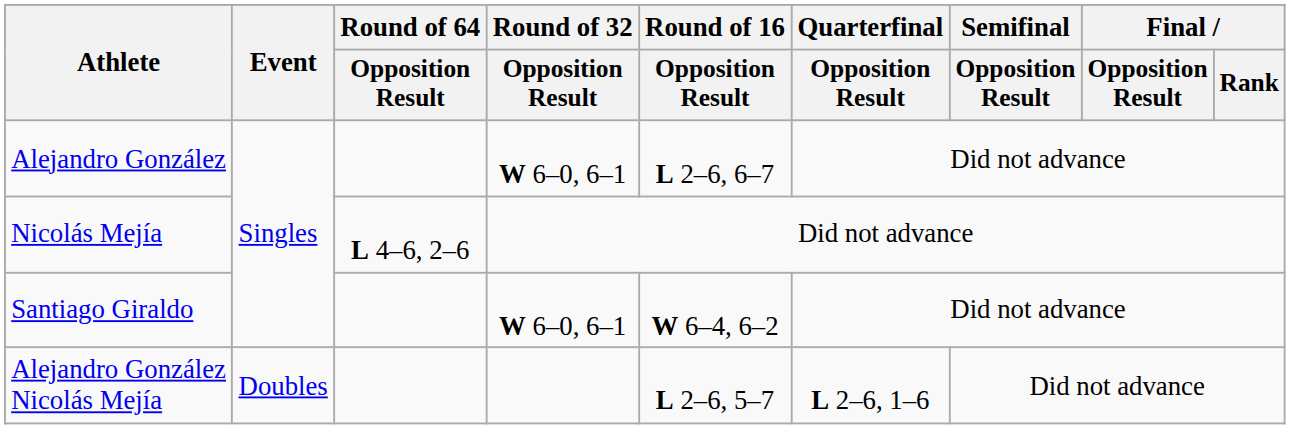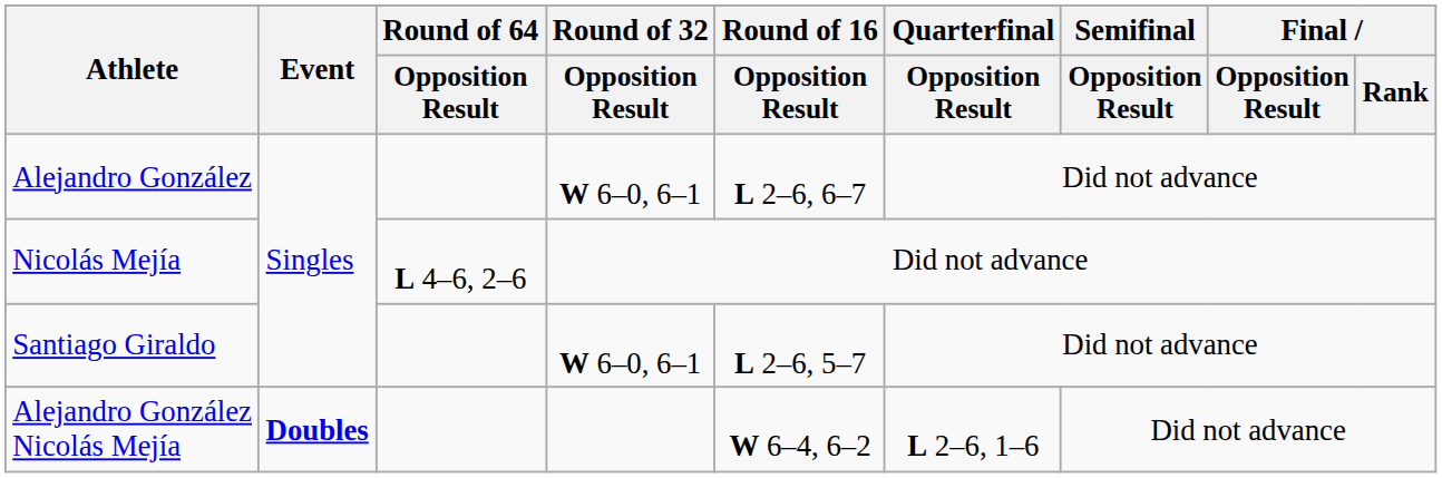Santiago Giraldo | Round of 16 / Opposition Result: W 6–4, 6–2 -> L 2–6, 5–7
Alejandro González Nicolás Mejía | Event: normal -> bold
Alejandro González Nicolás Mejía | Round of 16 / Opposition Result: L 2–6, 5–7 -> W 6–4, 6–2
